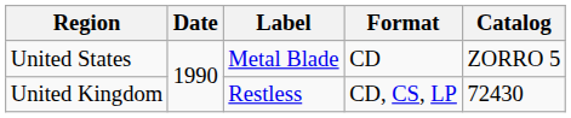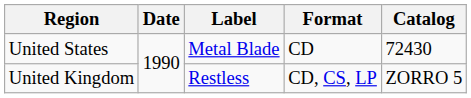United States | Catalog: ZORRO 5 -> 72430
United Kingdom | Catalog: 72430 -> ZORRO 5
